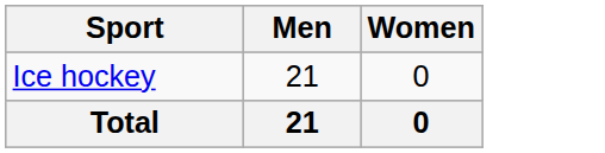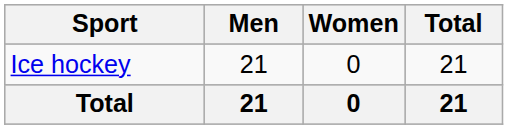+ column: Total | 21 | 21
